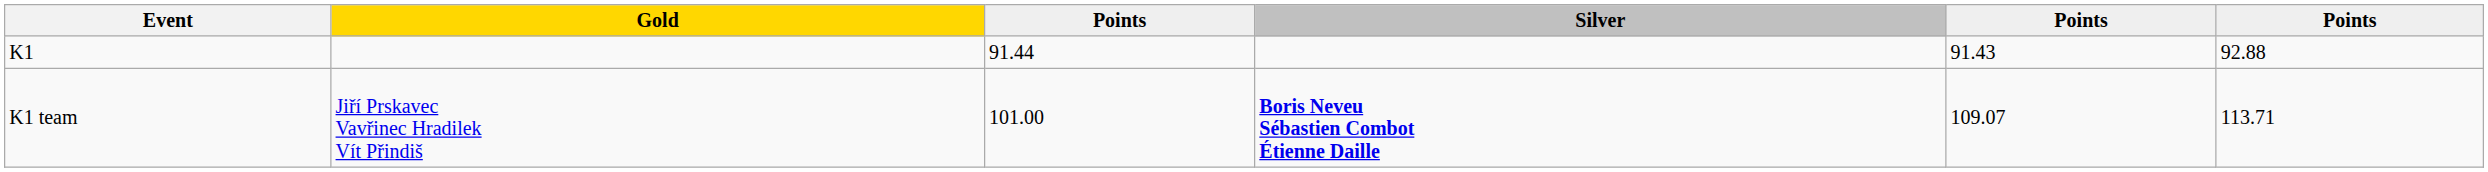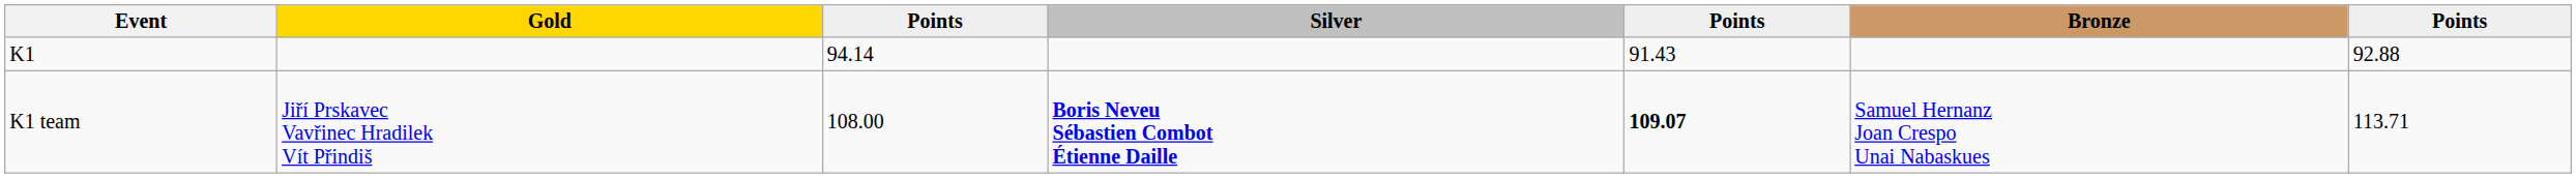+ column: Bronze | Samuel Hernanz Joan Crespo Unai Nabaskues
K1 | column 3: 91.44 -> 94.14
K1 team | column 3: 101.00 -> 108.00
K1 team | column 5: normal -> bold
